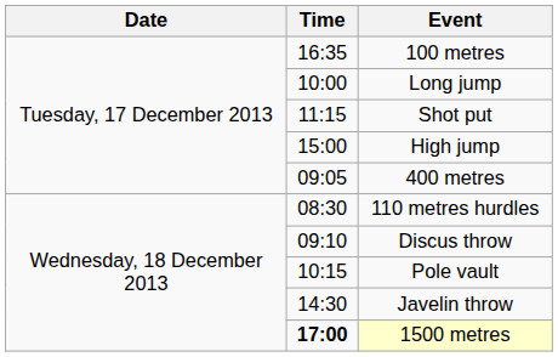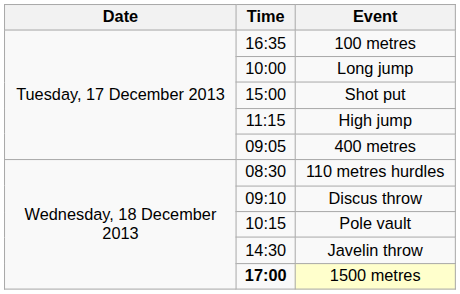Shot put | Time: 11:15 -> 15:00
High jump | Time: 15:00 -> 11:15
